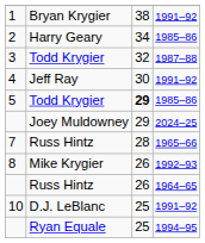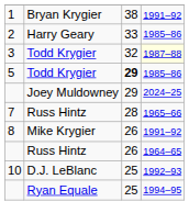2 | column 3: 34 -> 33
3 | column 4: no background -> lightyellow background
- row: 4 | Jeff Ray | 30 | 1991–92
8 | column 4: 1992–93 -> 1991–92
10 | column 4: 1991–92 -> 1992–93
